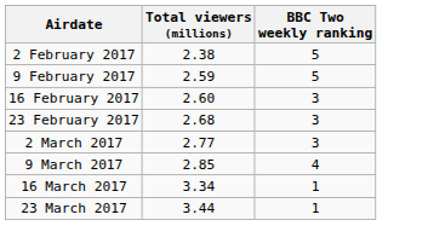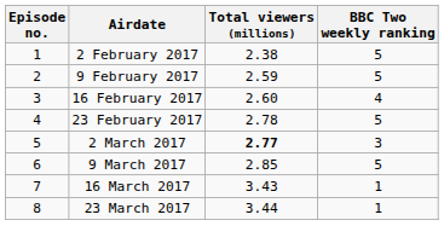+ column: Episode no. | 1 | 2 | 3 | 4 | 5 | 6 | 7 | 8
16 February 2017 | BBC Two weekly ranking: 3 -> 4
23 February 2017 | Total viewers (millions): 2.68 -> 2.78
23 February 2017 | BBC Two weekly ranking: 3 -> 5
2 March 2017 | Total viewers (millions): normal -> bold
9 March 2017 | BBC Two weekly ranking: 4 -> 5
16 March 2017 | Total viewers (millions): 3.34 -> 3.43
